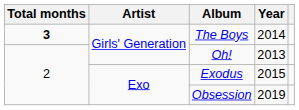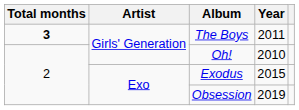The Boys | Year: 2014 -> 2011
Oh! | Year: 2013 -> 2010
